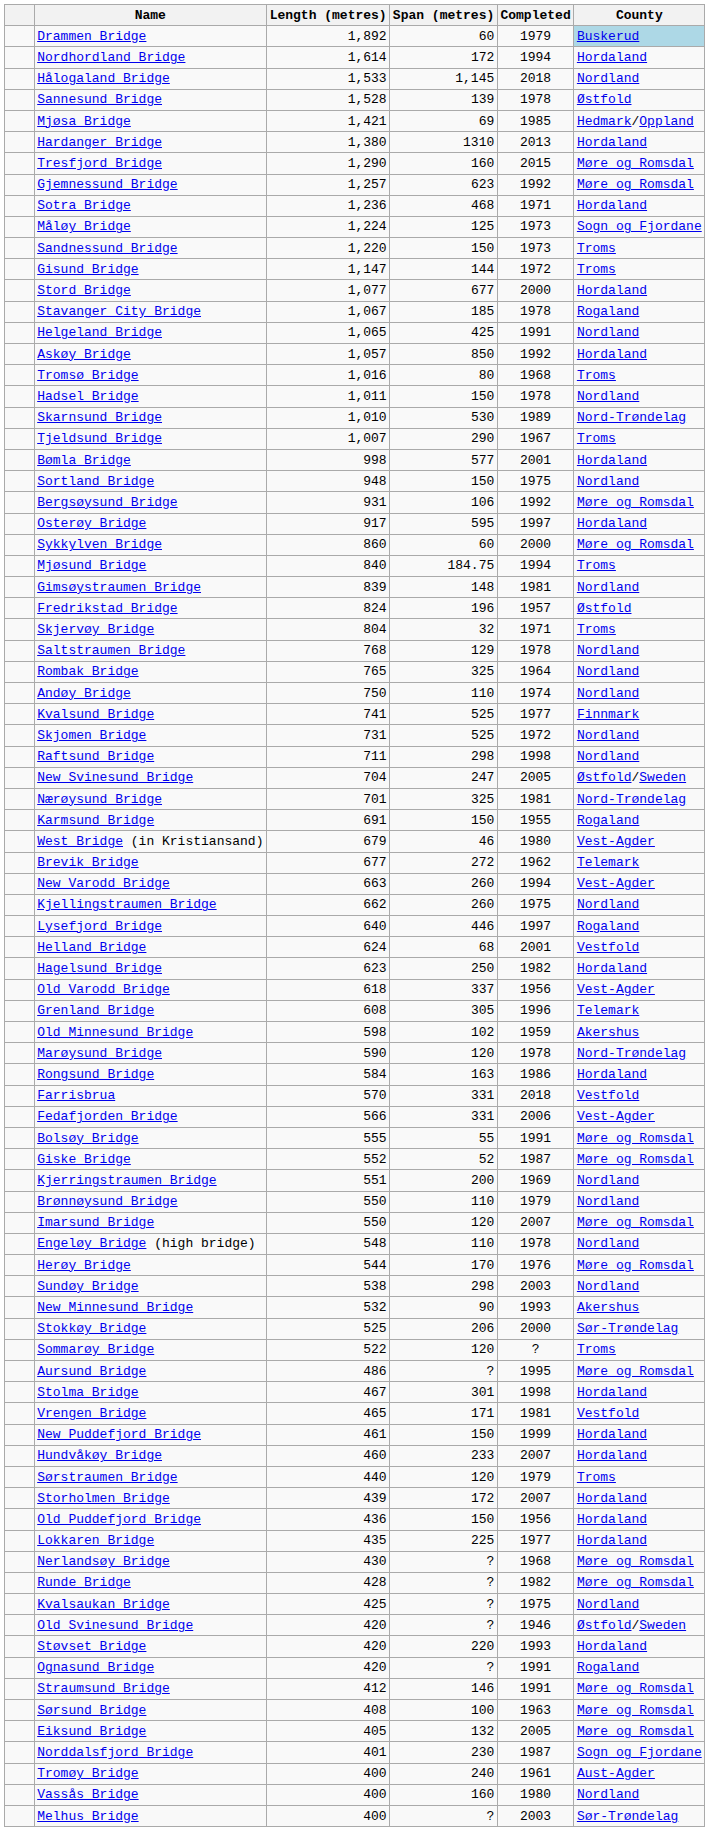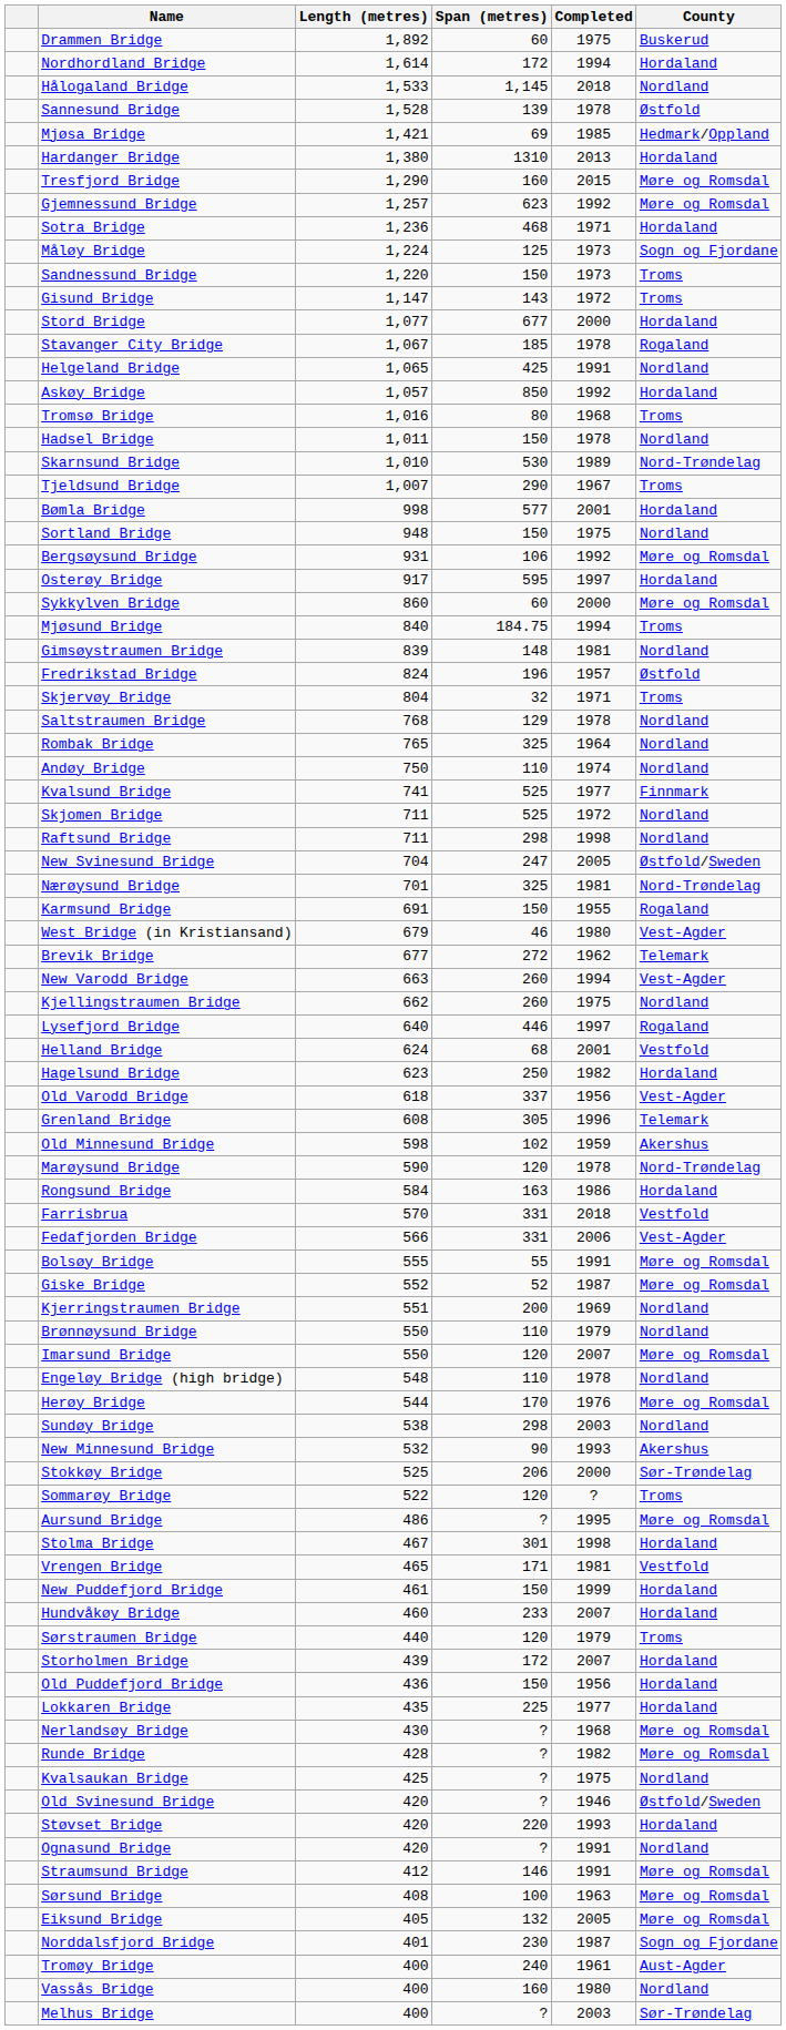Drammen Bridge | Completed: 1979 -> 1975
Drammen Bridge | County: lightblue background -> no background
Gisund Bridge | Span (metres): 144 -> 143
Skjomen Bridge | Length (metres): 731 -> 711
Ognasund Bridge | County: Rogaland -> Nordland
